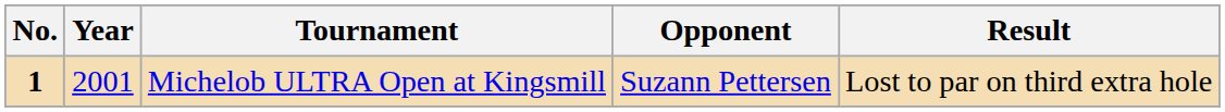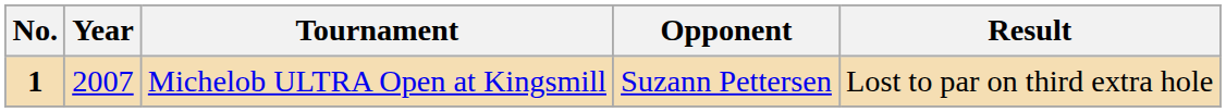Michelob ULTRA Open at Kingsmill | Year: 2001 -> 2007
